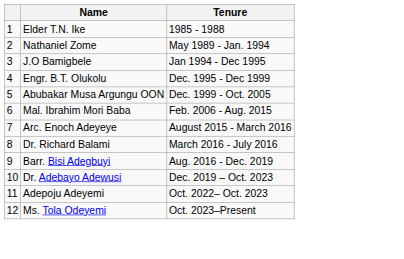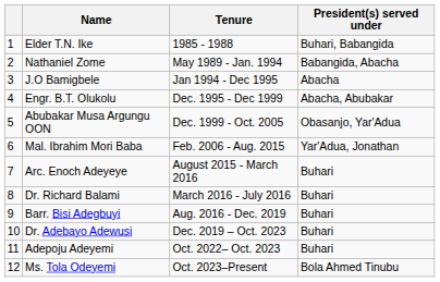+ column: President(s) served under | Buhari, Babangida | Babangida, Abacha | Abacha | Abacha, Abubakar | Obasanjo, Yar'Adua | Yar'Adua, Jonathan | Buhari | Buhari | Buhari | Buhari | Buhari | Bola Ahmed Tinubu
